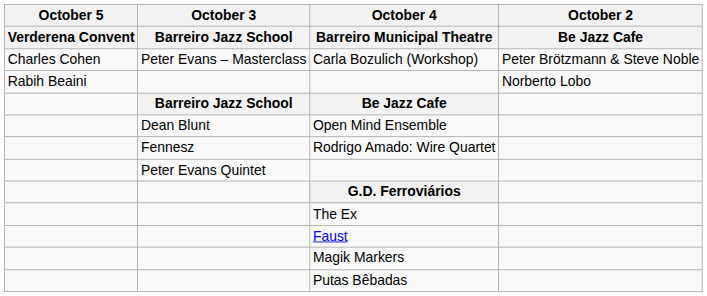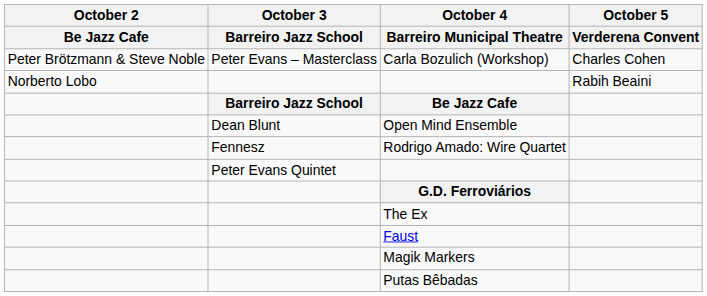columns swapped: October 2 / Be Jazz Cafe <-> October 5 / Verderena Convent
